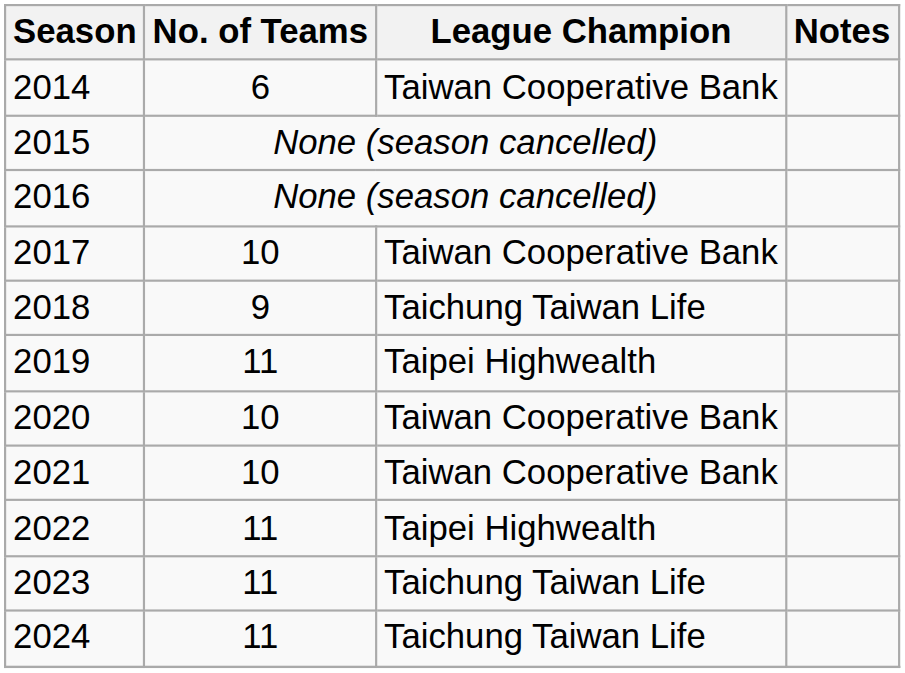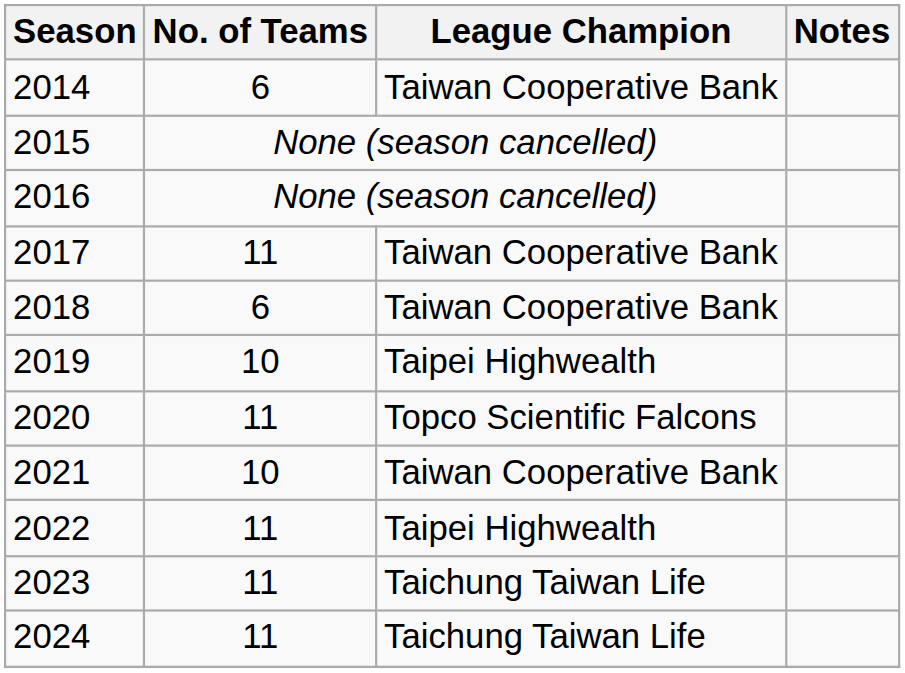2017 | No. of Teams: 10 -> 11
2018 | No. of Teams: 9 -> 6
2018 | League Champion: Taichung Taiwan Life -> Taiwan Cooperative Bank
2019 | No. of Teams: 11 -> 10
2020 | No. of Teams: 10 -> 11
2020 | League Champion: Taiwan Cooperative Bank -> Topco Scientific Falcons
